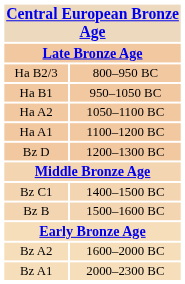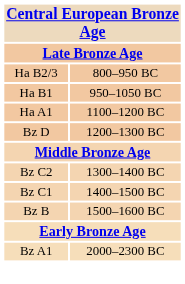- row: Ha A2 | 1050–1100 BC
+ row: Bz C2 | 1300–1400 BC
- row: Bz A2 | 1600–2000 BC
